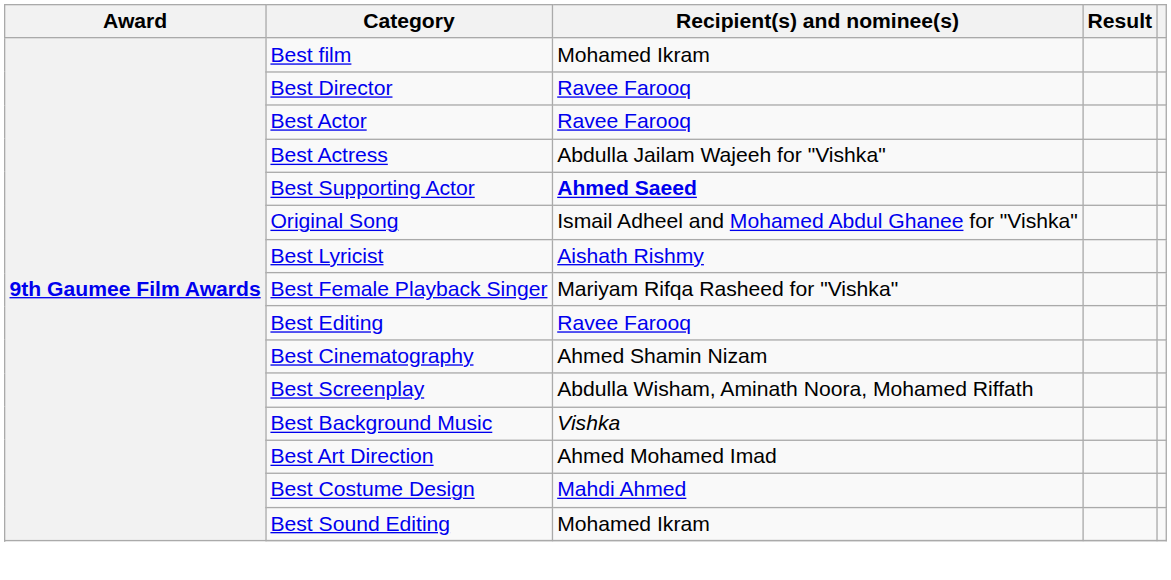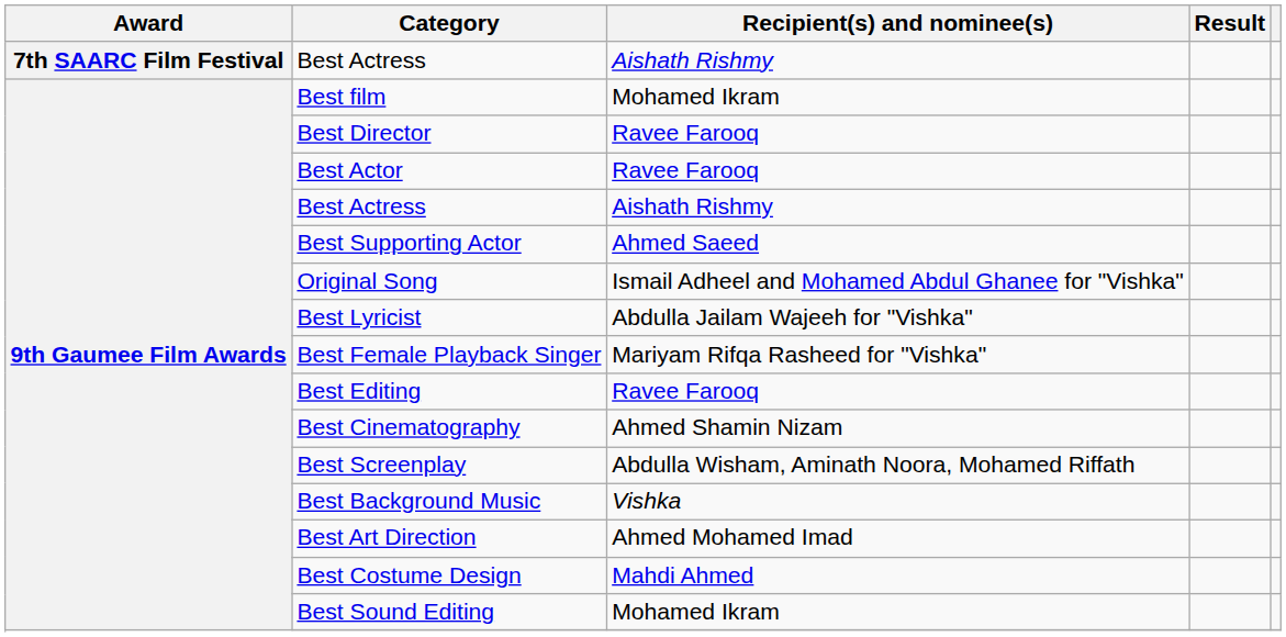+ row: 7th SAARC Film Festival | Best Actress | Aishath Rishmy
9th Gaumee Film Awards / Best Actress | Recipient(s) and nominee(s): Abdulla Jailam Wajeeh for "Vishka" -> Aishath Rishmy
Best Supporting Actor | Recipient(s) and nominee(s): bold -> normal
Best Lyricist | Recipient(s) and nominee(s): Aishath Rishmy -> Abdulla Jailam Wajeeh for "Vishka"
